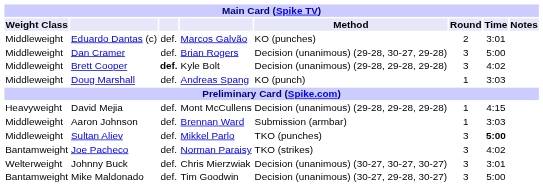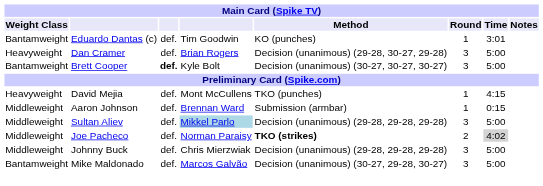Eduardo Dantas (c) | Weight Class: Middleweight -> Bantamweight
Eduardo Dantas (c) | column 4: Marcos Galvão -> Tim Goodwin
Eduardo Dantas (c) | Round: 2 -> 1
Dan Cramer | Weight Class: Middleweight -> Heavyweight
Brett Cooper | Weight Class: Middleweight -> Bantamweight
Brett Cooper | Method: Decision (unanimous) (29-28, 29-28, 29-28) -> Decision (unanimous) (30-27, 30-27, 30-27)
Brett Cooper | Time: 4:02 -> 5:00
- row: Middleweight | Doug Marshall | def. | Andreas Spang | KO (punch) | 1 | 3:03
David Mejia | Method: Decision (unanimous) (29-28, 29-28, 29-28) -> TKO (punches)
Aaron Johnson | Time: 3:03 -> 0:15
Sultan Aliev | column 4: no background -> lightblue background
Sultan Aliev | Method: TKO (punches) -> Decision (unanimous) (29-28, 29-28, 29-28)
Sultan Aliev | Time: bold -> normal
Joe Pacheco | Weight Class: Bantamweight -> Middleweight
Joe Pacheco | Method: normal -> bold
Joe Pacheco | Round: 3 -> 2
Joe Pacheco | Time: no background -> lightgrey background
Johnny Buck | Weight Class: Welterweight -> Middleweight
Johnny Buck | Method: Decision (unanimous) (30-27, 30-27, 30-27) -> Decision (unanimous) (29-28, 29-28, 29-28)
Johnny Buck | Time: 3:01 -> 5:00
Mike Maldonado | column 4: Tim Goodwin -> Marcos Galvão
